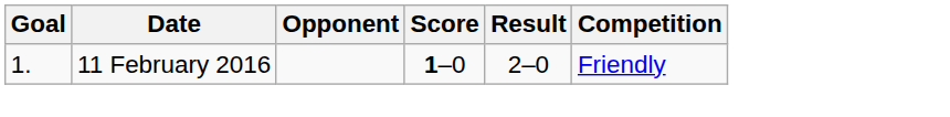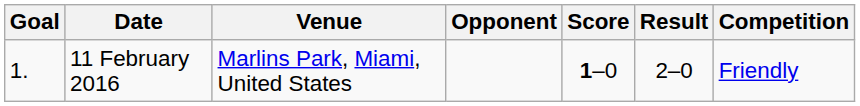+ column: Venue | Marlins Park, Miami, United States
